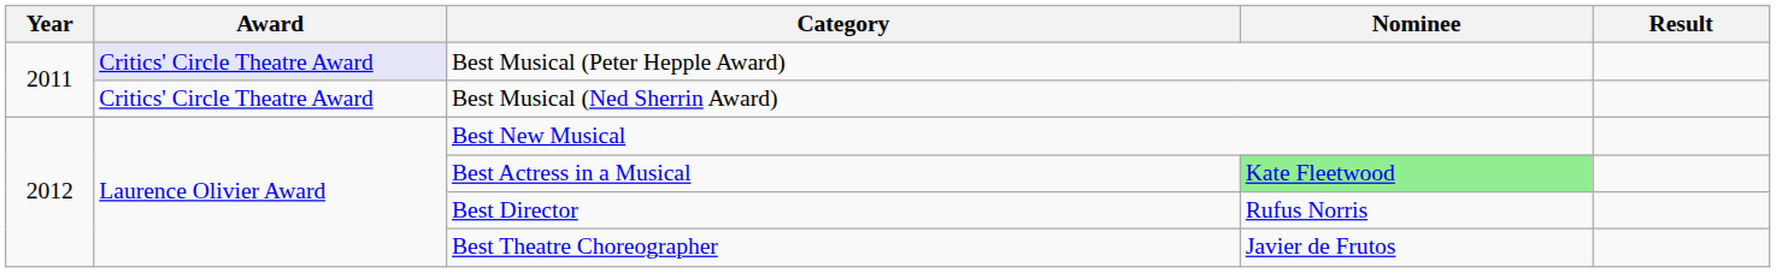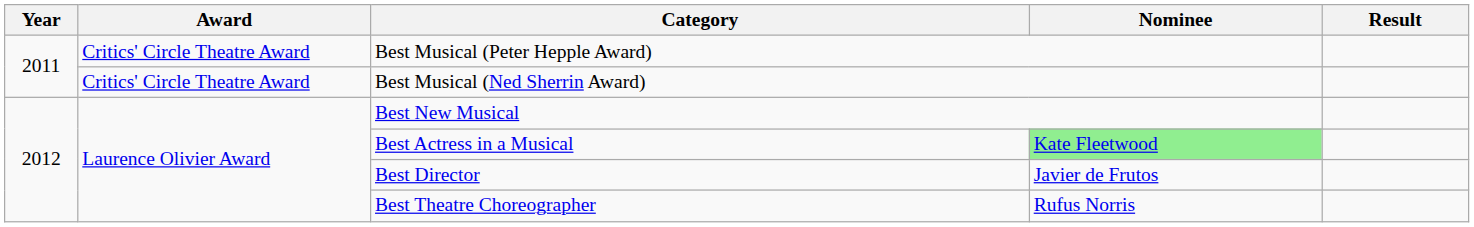Best Musical (Peter Hepple Award) | Award: lavender background -> no background
Best Director | Nominee: Rufus Norris -> Javier de Frutos
Best Theatre Choreographer | Nominee: Javier de Frutos -> Rufus Norris
